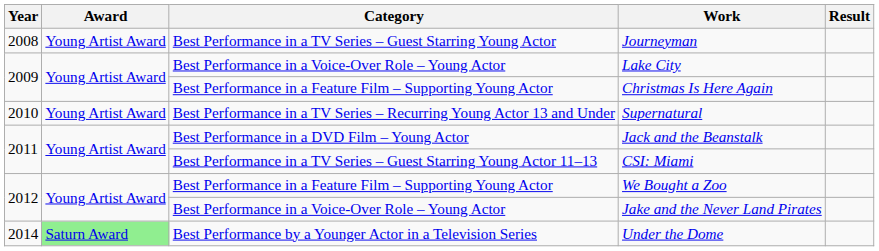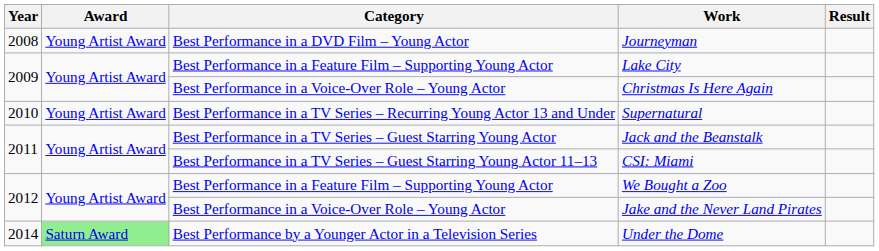Journeyman | Category: Best Performance in a TV Series – Guest Starring Young Actor -> Best Performance in a DVD Film – Young Actor
Lake City | Category: Best Performance in a Voice-Over Role – Young Actor -> Best Performance in a Feature Film – Supporting Young Actor
Christmas Is Here Again | Category: Best Performance in a Feature Film – Supporting Young Actor -> Best Performance in a Voice-Over Role – Young Actor
Jack and the Beanstalk | Category: Best Performance in a DVD Film – Young Actor -> Best Performance in a TV Series – Guest Starring Young Actor
